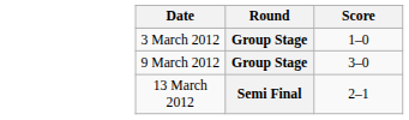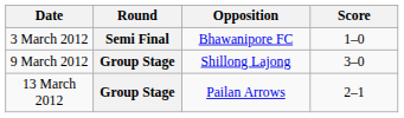+ column: Opposition | Bhawanipore FC | Shillong Lajong | Pailan Arrows
3 March 2012 | Round: Group Stage -> Semi Final
13 March 2012 | Round: Semi Final -> Group Stage
